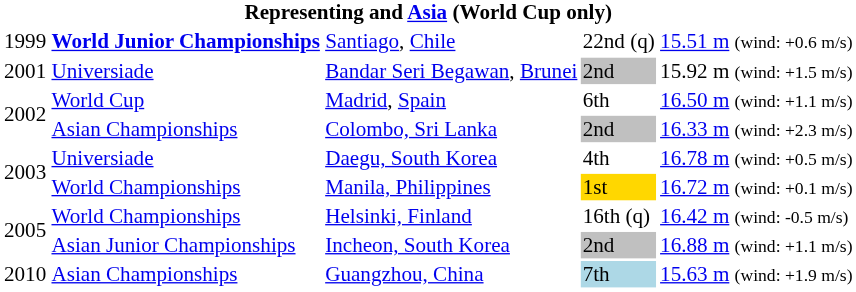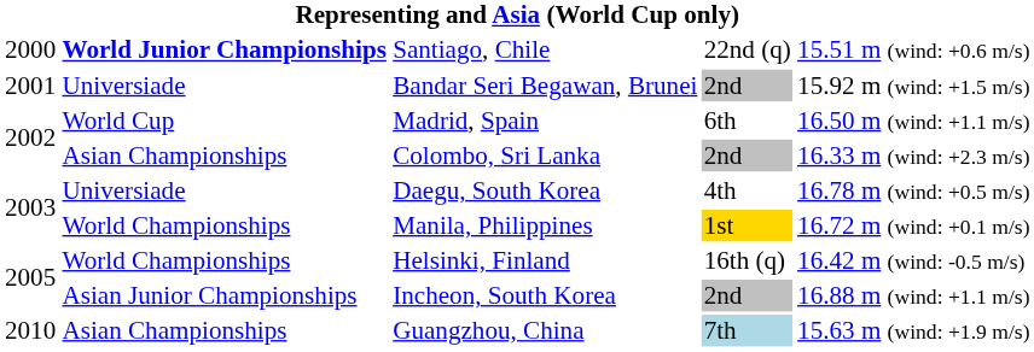Santiago, Chile | column 1: 1999 -> 2000
